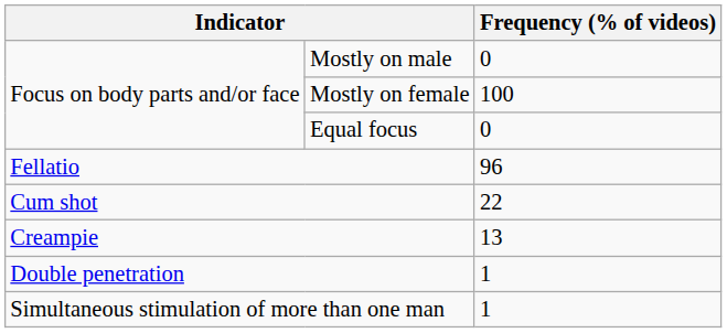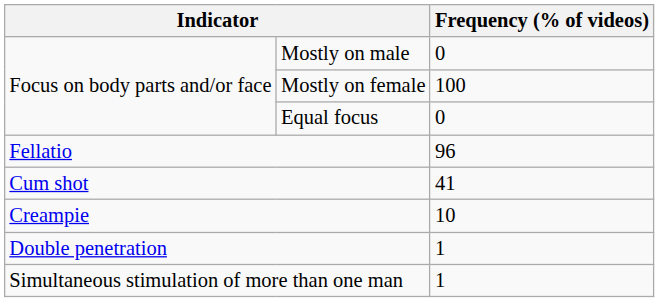Cum shot | Frequency (% of videos): 22 -> 41
Creampie | Frequency (% of videos): 13 -> 10
